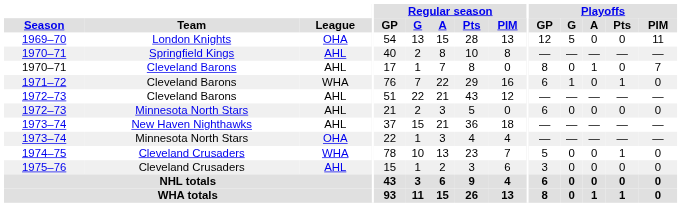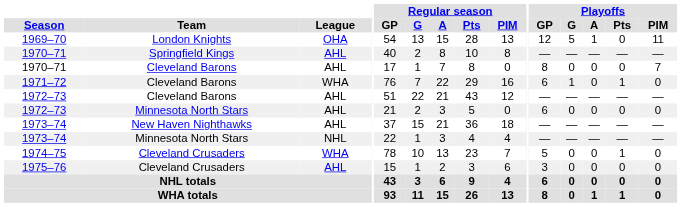1969–70 | Playoffs / A: 0 -> 1
1970–71 / Cleveland Barons | Playoffs / A: 1 -> 0
1973–74 / Minnesota North Stars | League: OHA -> NHL
